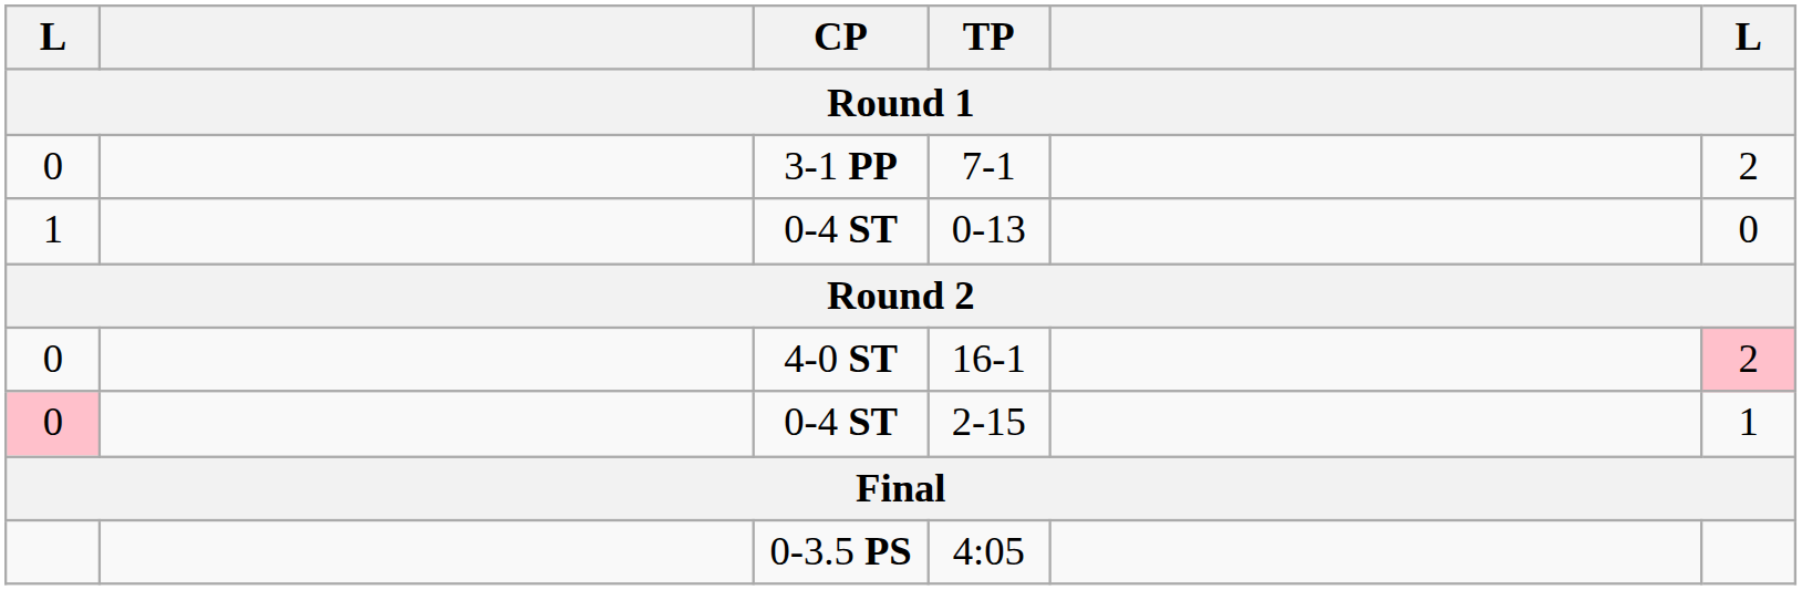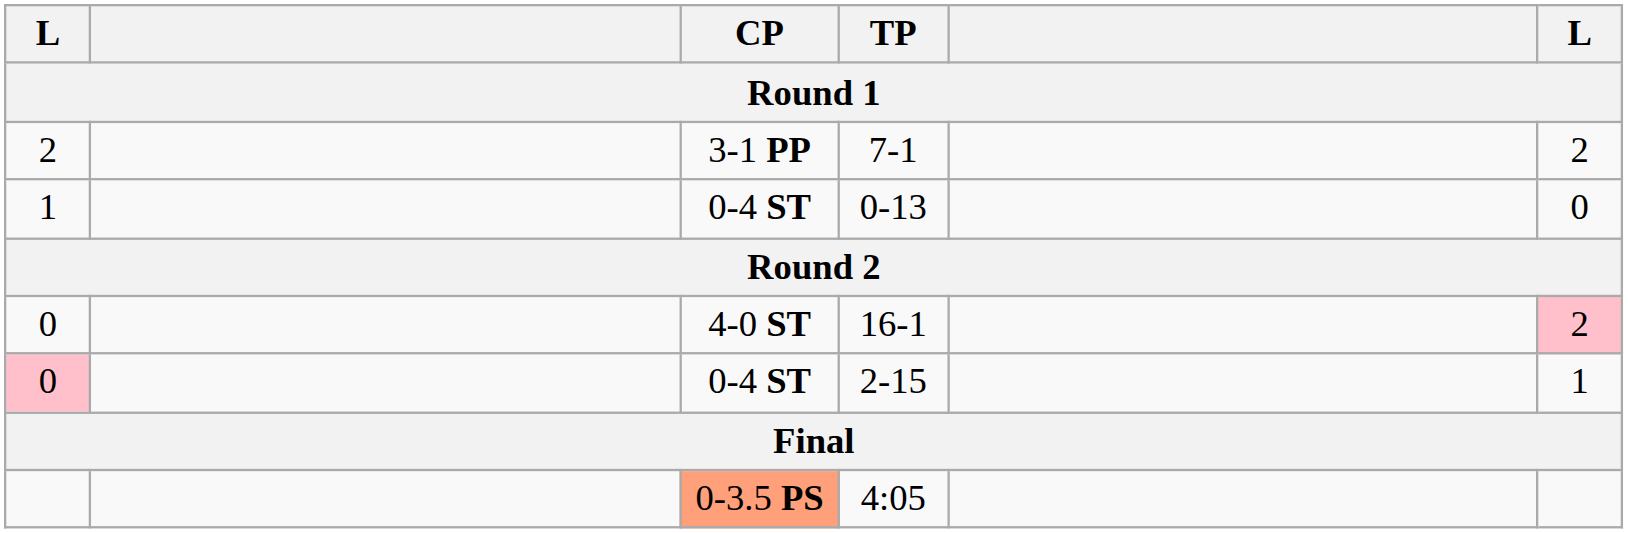7-1 | column 1: 0 -> 2
4:05 | CP: no background -> lightsalmon background
